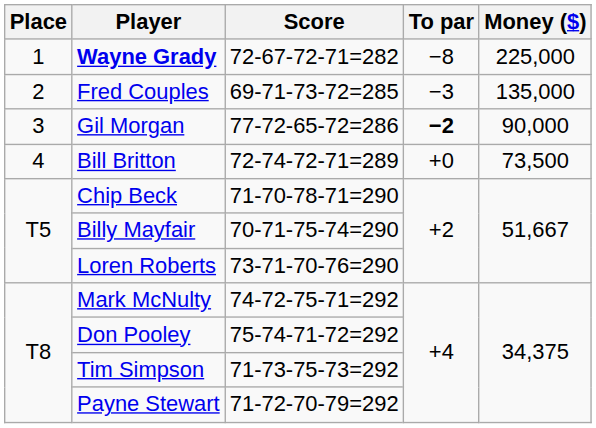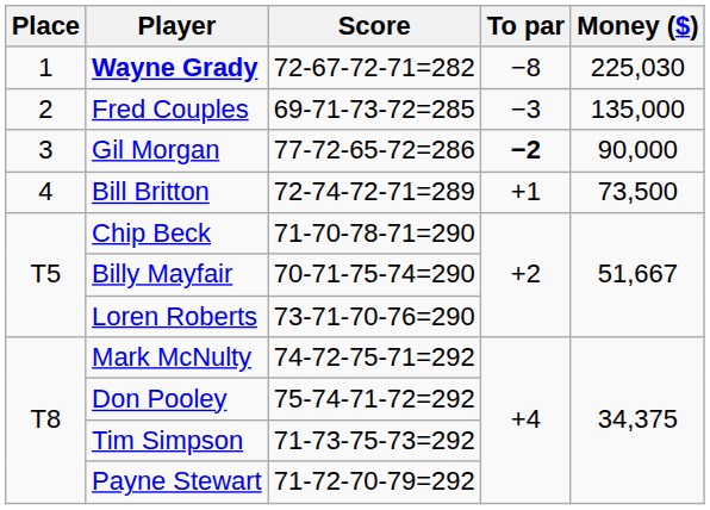Wayne Grady | Money ($): 225,000 -> 225,030
Bill Britton | To par: +0 -> +1
